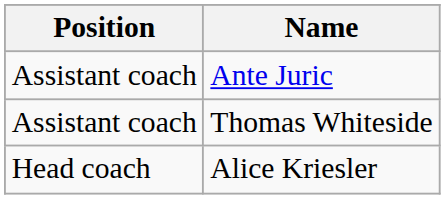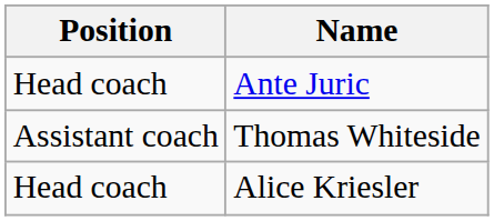Ante Juric | Position: Assistant coach -> Head coach
